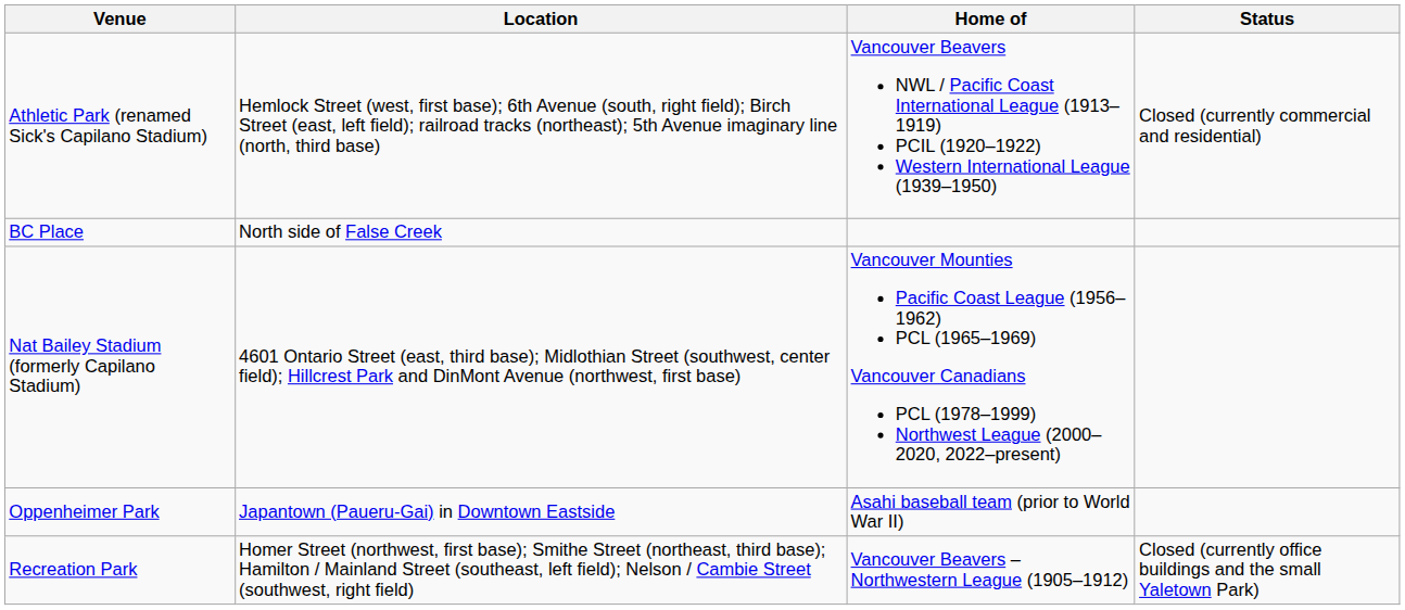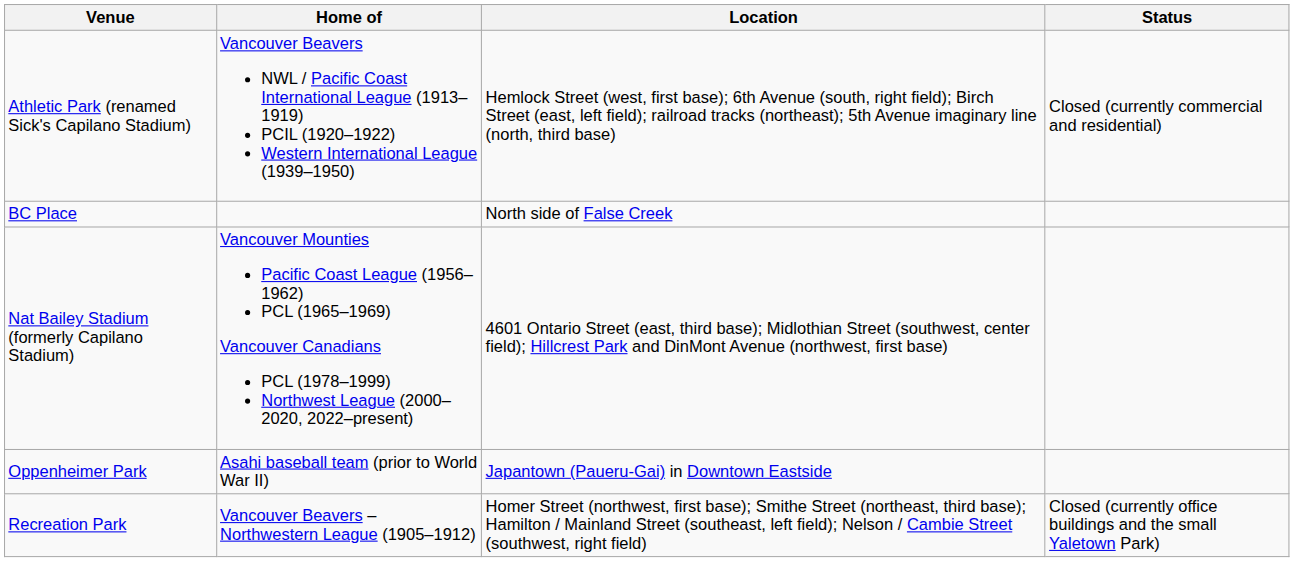columns swapped: Location <-> Home of
